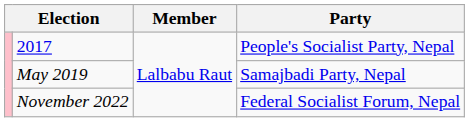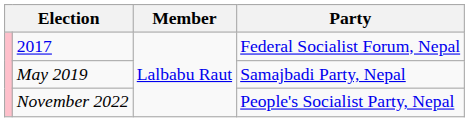2017 | Party: People's Socialist Party, Nepal -> Federal Socialist Forum, Nepal
November 2022 | Party: Federal Socialist Forum, Nepal -> People's Socialist Party, Nepal
